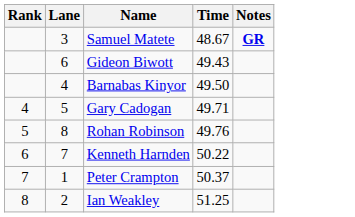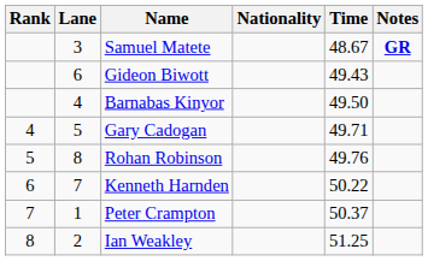+ column: Nationality
